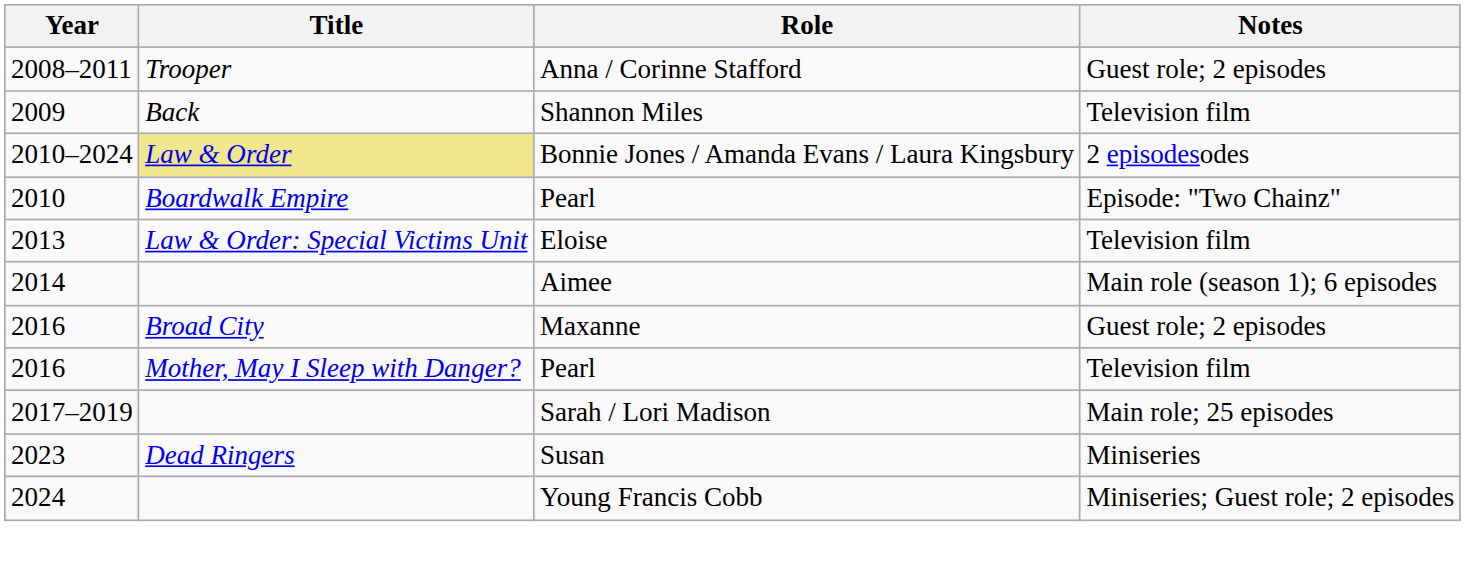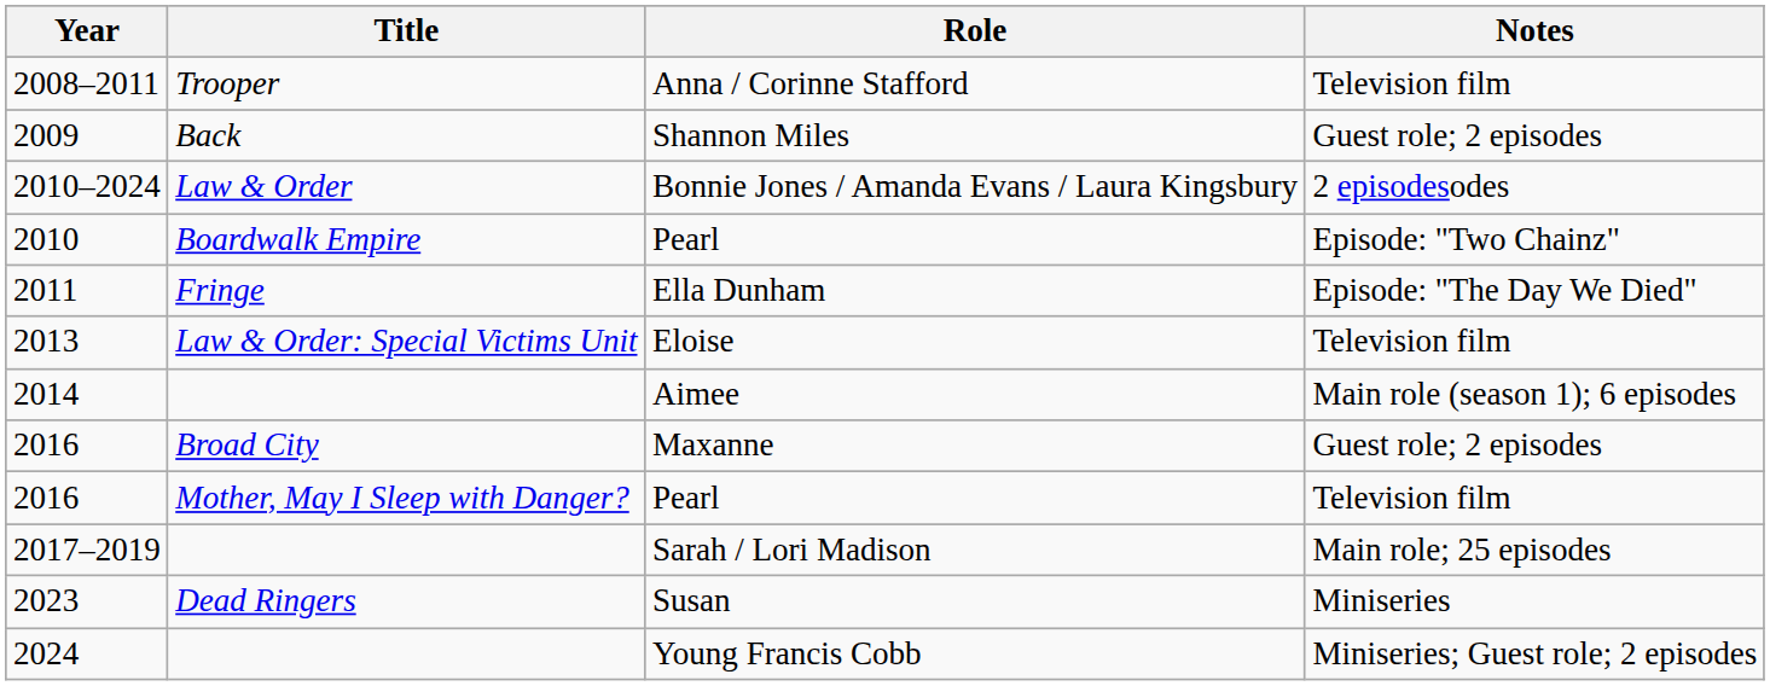Anna / Corinne Stafford | Notes: Guest role; 2 episodes -> Television film
Shannon Miles | Notes: Television film -> Guest role; 2 episodes
Bonnie Jones / Amanda Evans / Laura Kingsbury | Title: khaki background -> no background
+ row: 2011 | Fringe | Ella Dunham | Episode: "The Day We Died"
